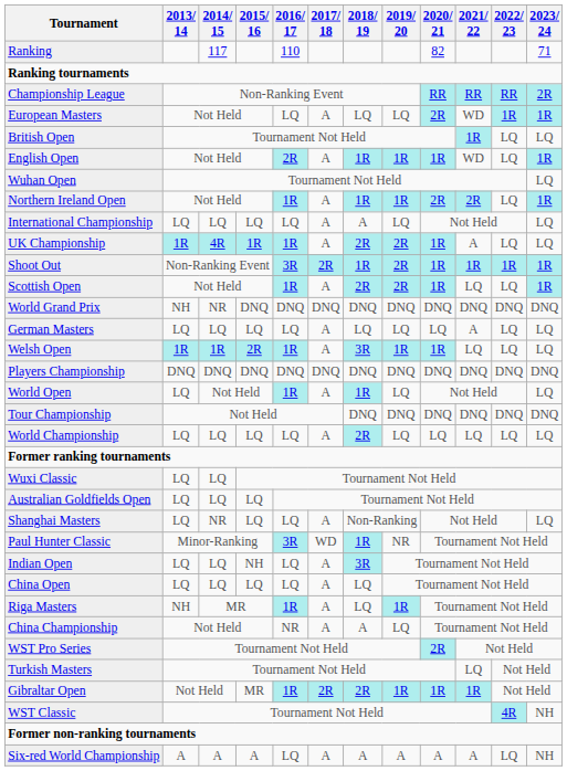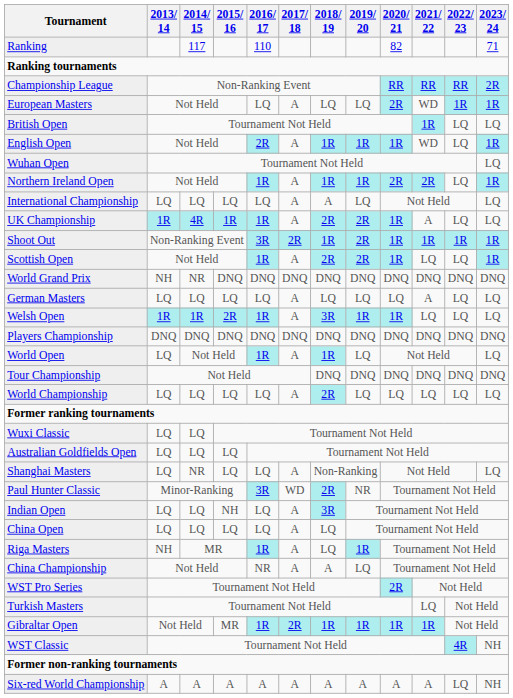Paul Hunter Classic | 2018/ 19: 1R -> 2R
Gibraltar Open | 2018/ 19: 2R -> 1R
Six-red World Championship | 2016/ 17: LQ -> A
